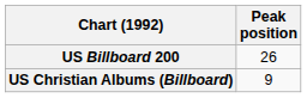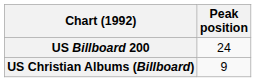US Billboard 200 | Peak position: 26 -> 24
